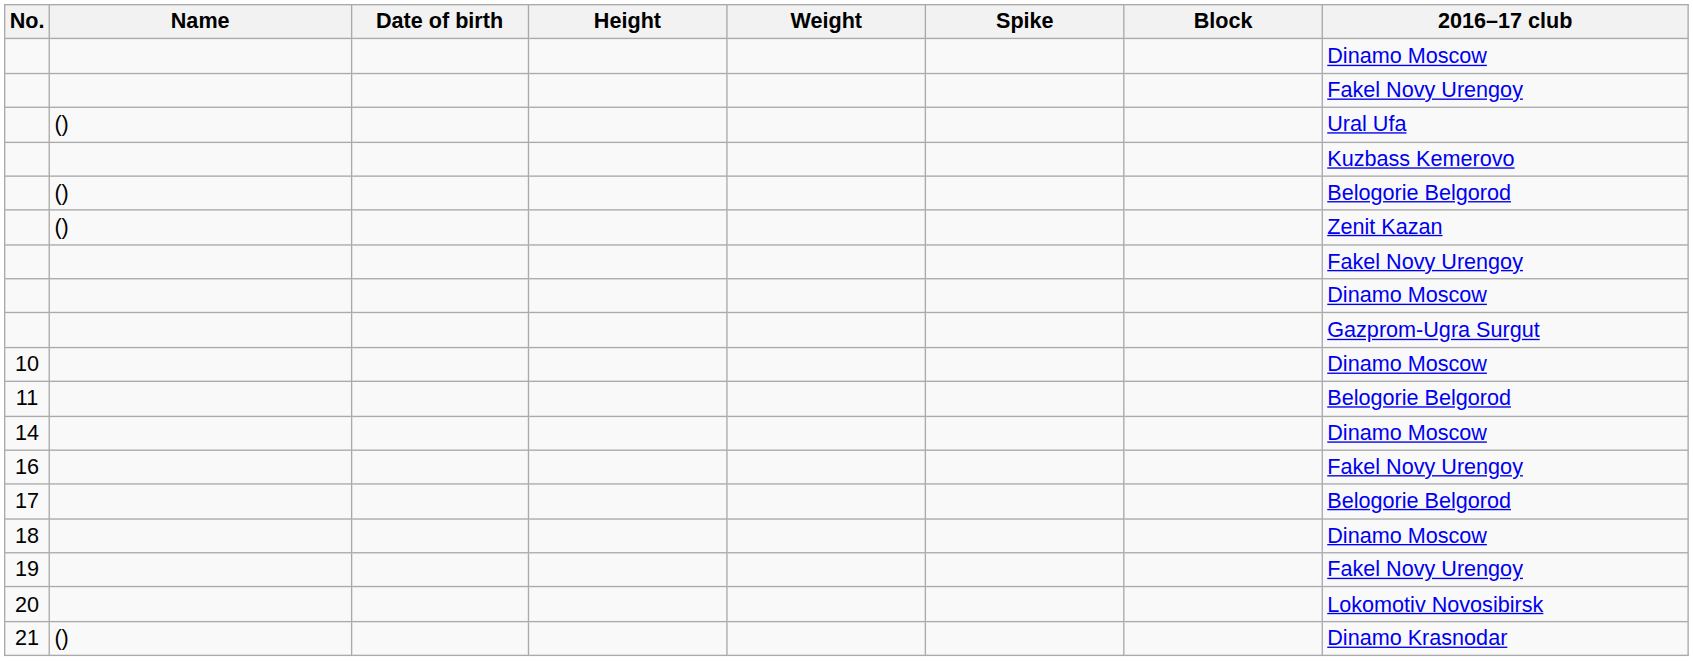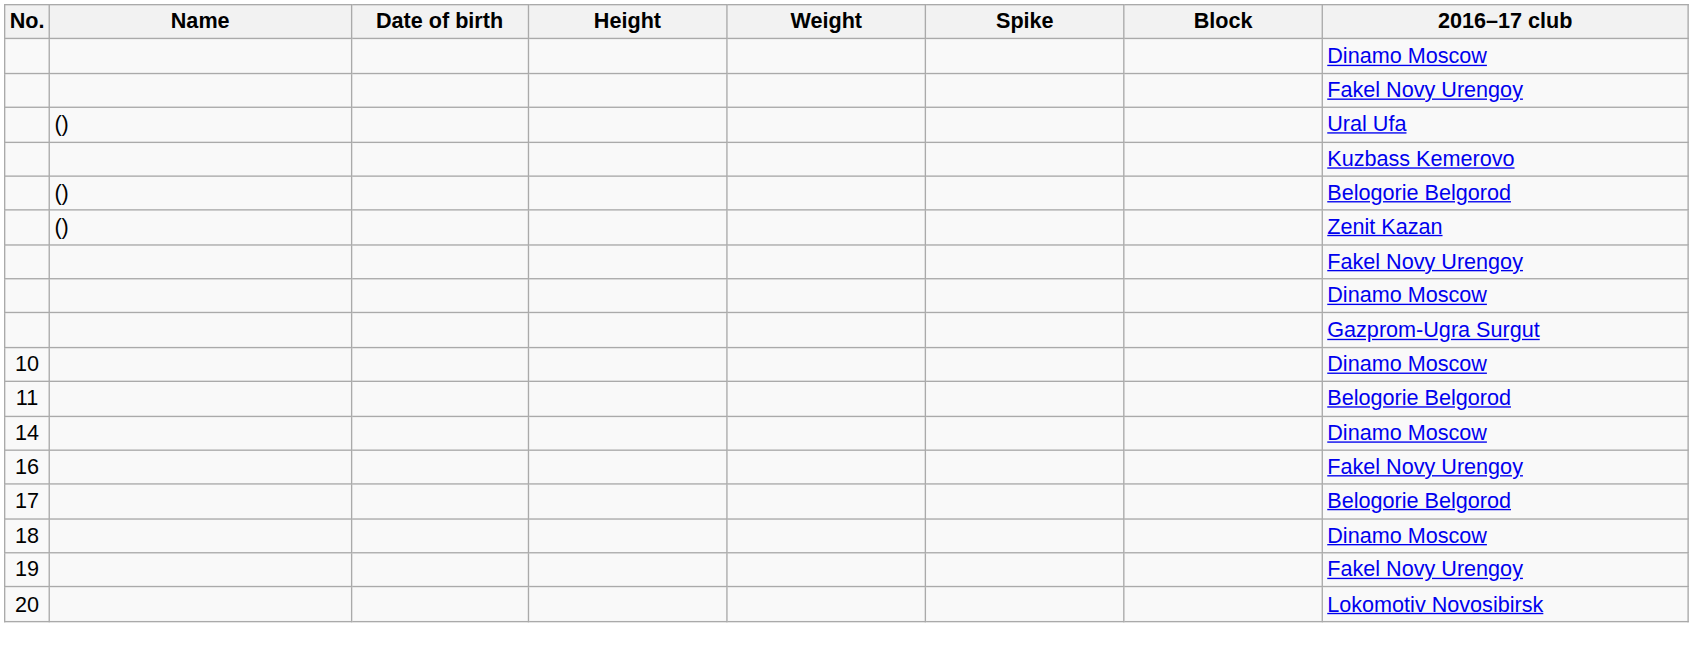- row: 21 | () | Dinamo Krasnodar
